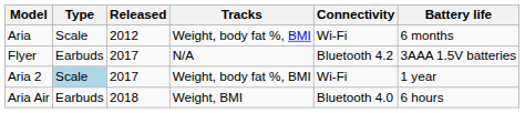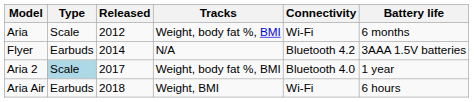Flyer | Released: 2017 -> 2014
Aria 2 | Connectivity: Wi-Fi -> Bluetooth 4.0
Aria Air | Connectivity: Bluetooth 4.0 -> Wi-Fi
